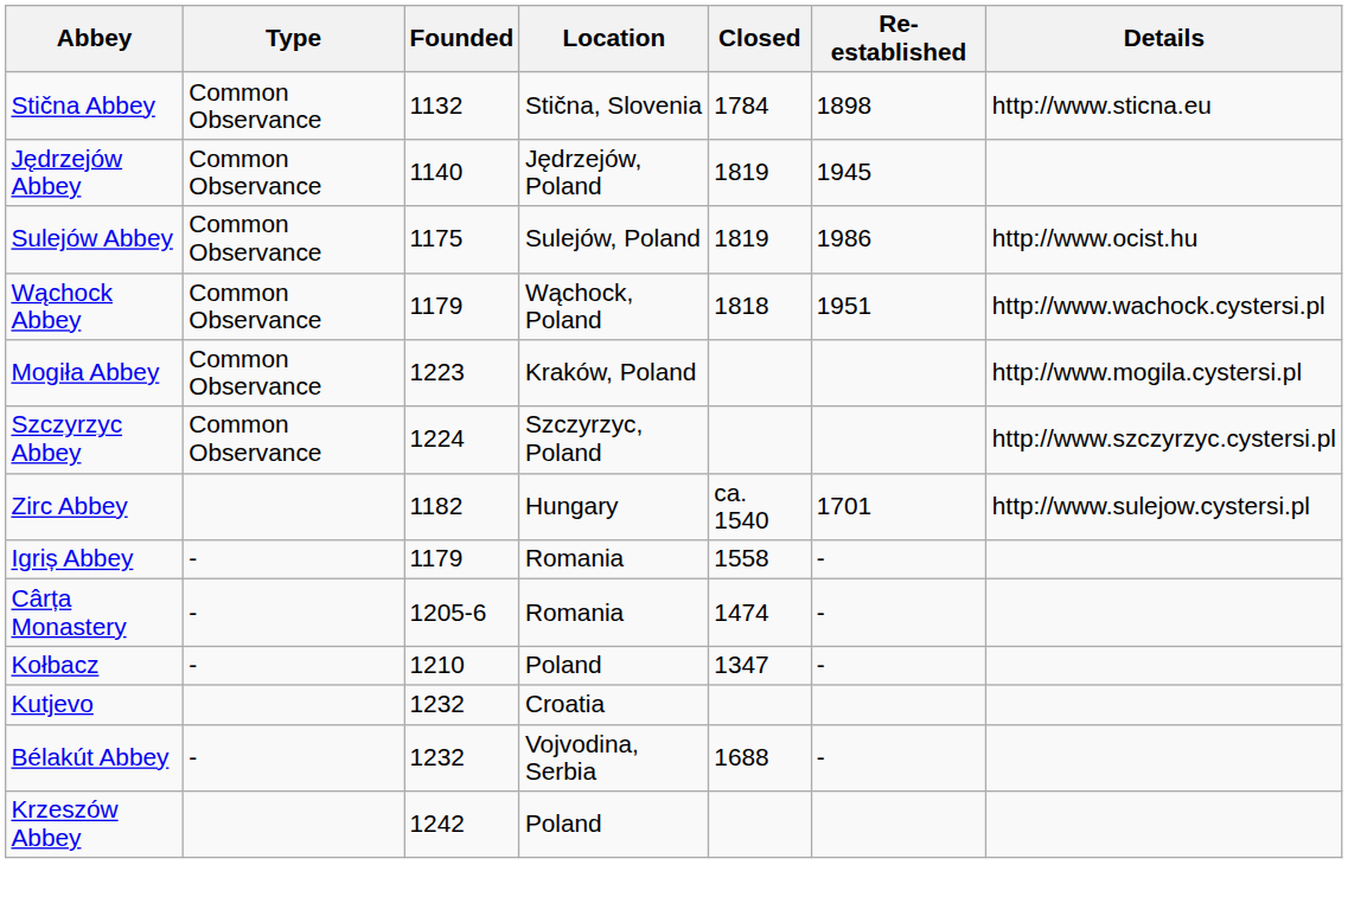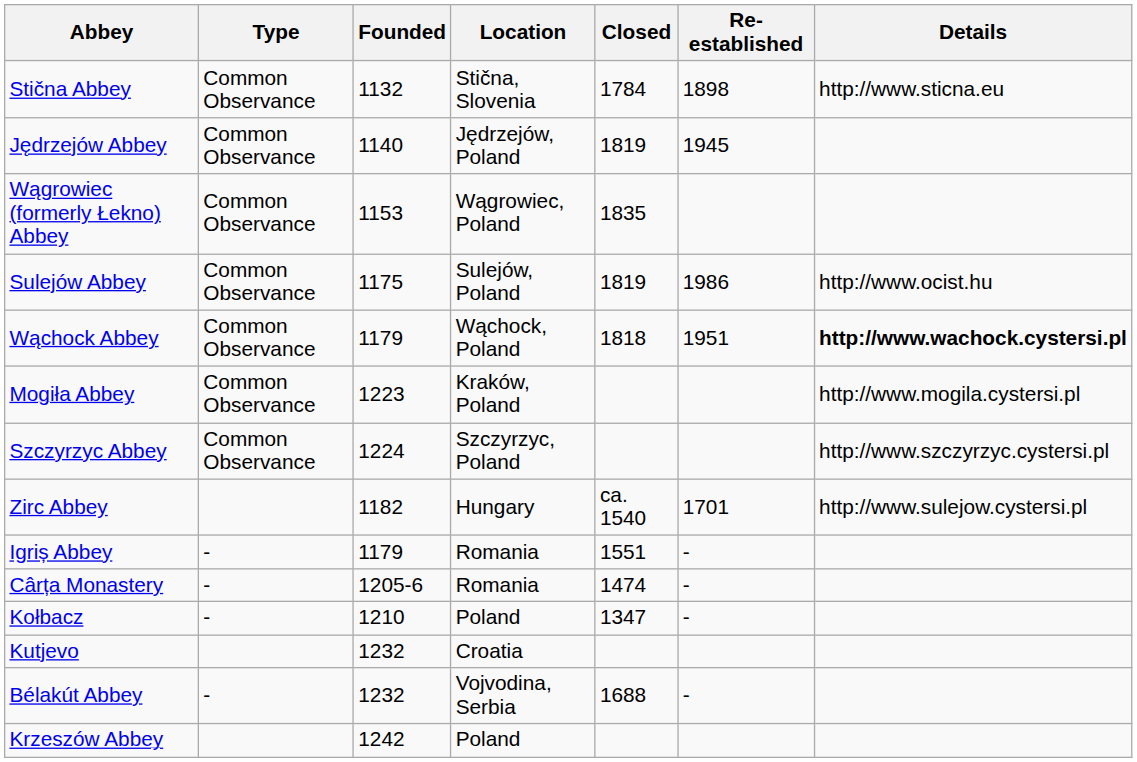+ row: Wągrowiec (formerly Łekno) Abbey | Common Observance | 1153 | Wągrowiec, Poland | 1835
Wąchock Abbey | Details: normal -> bold
Igriș Abbey | Closed: 1558 -> 1551
